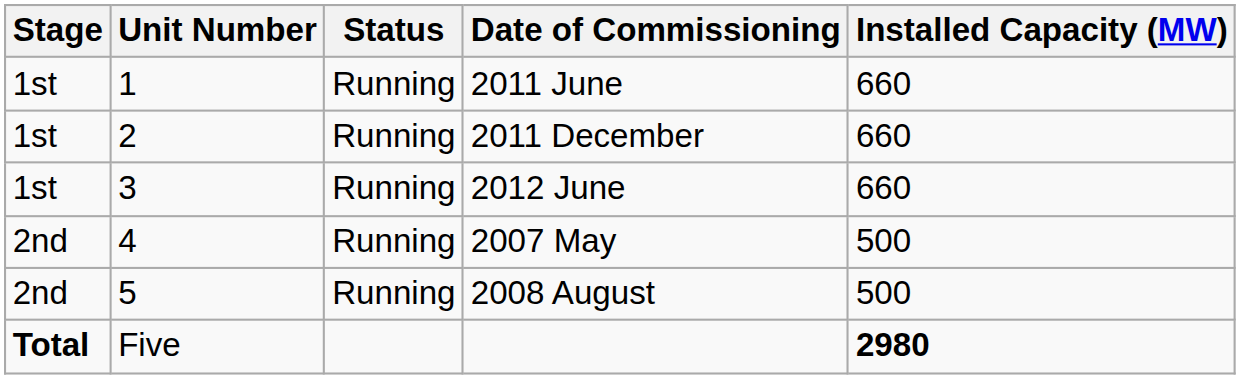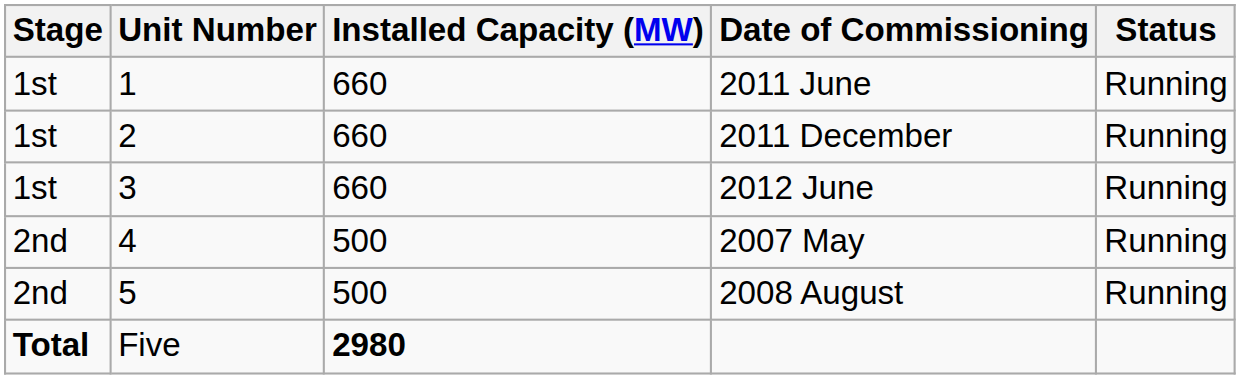columns swapped: Installed Capacity (MW) <-> Status
